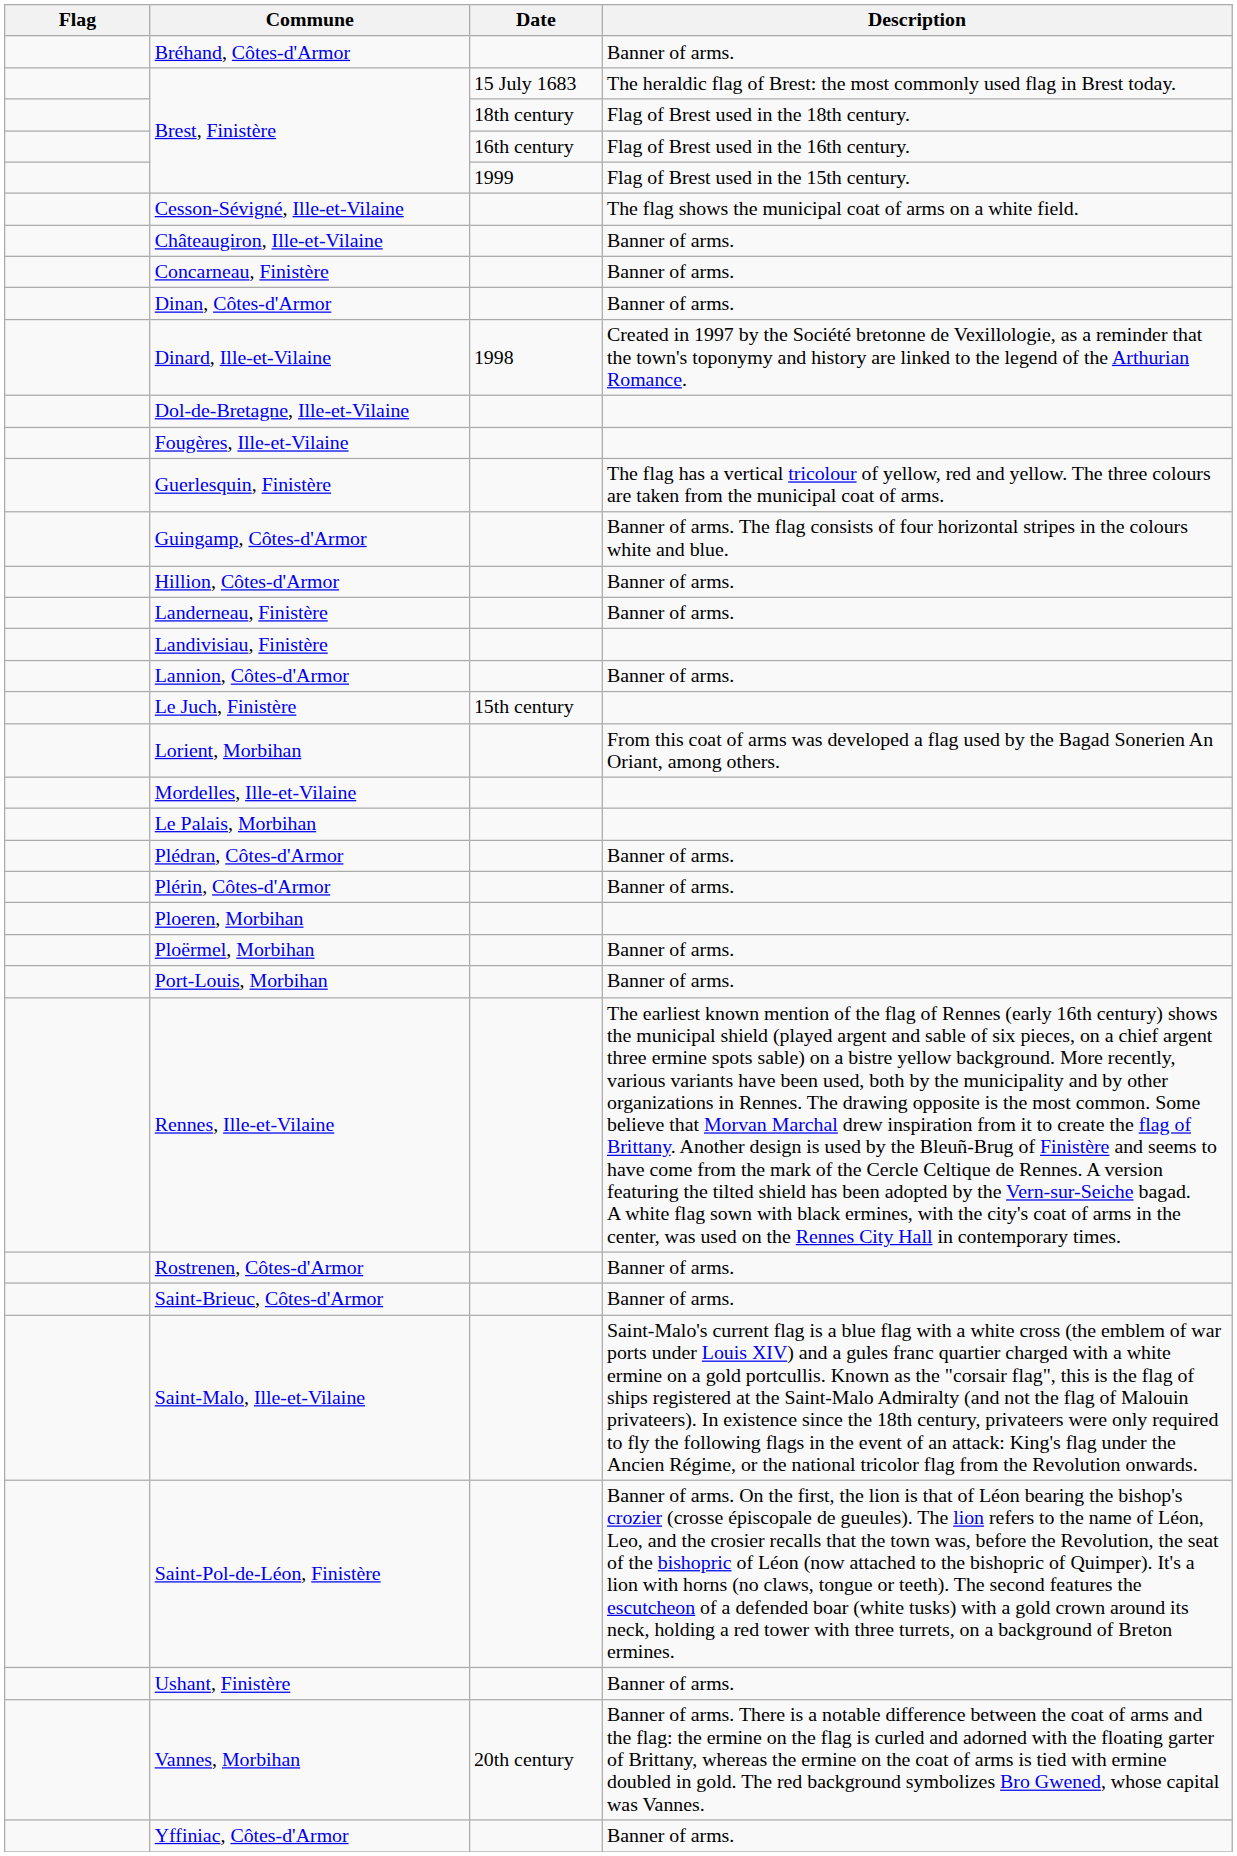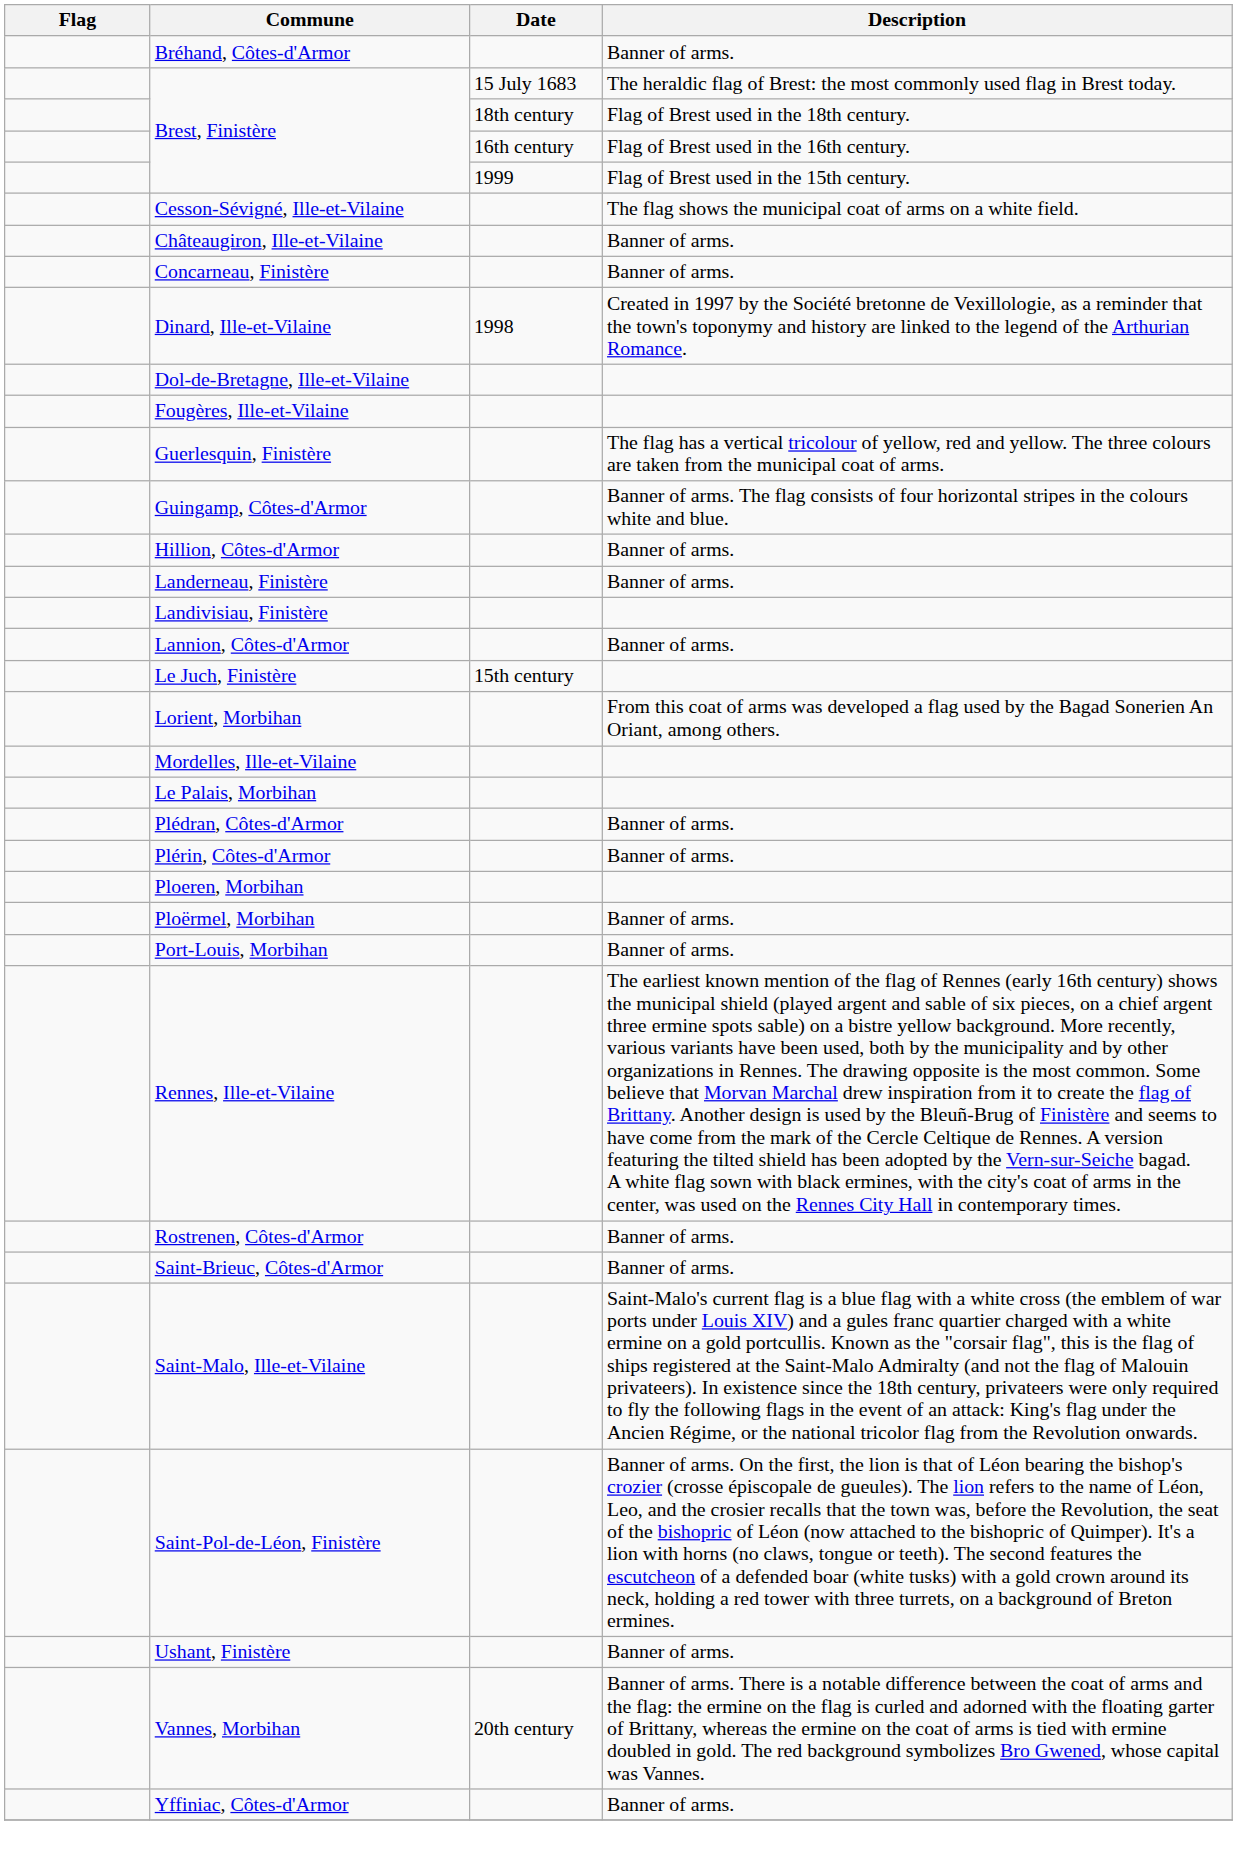- row: Dinan, Côtes-d'Armor | Banner of arms.
